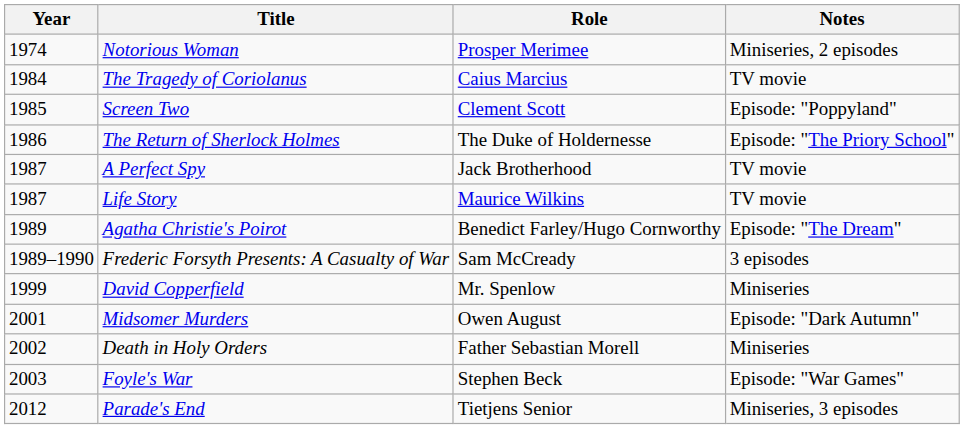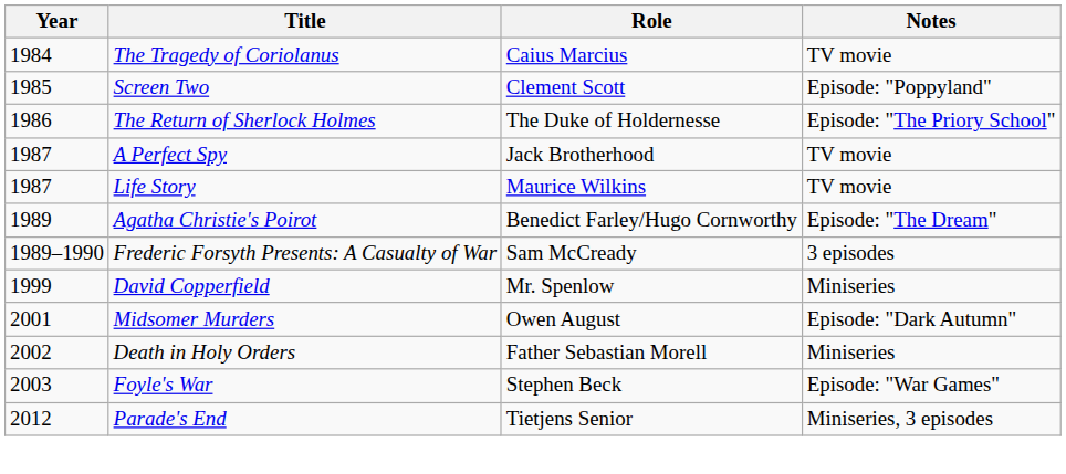- row: 1974 | Notorious Woman | Prosper Merimee | Miniseries, 2 episodes
